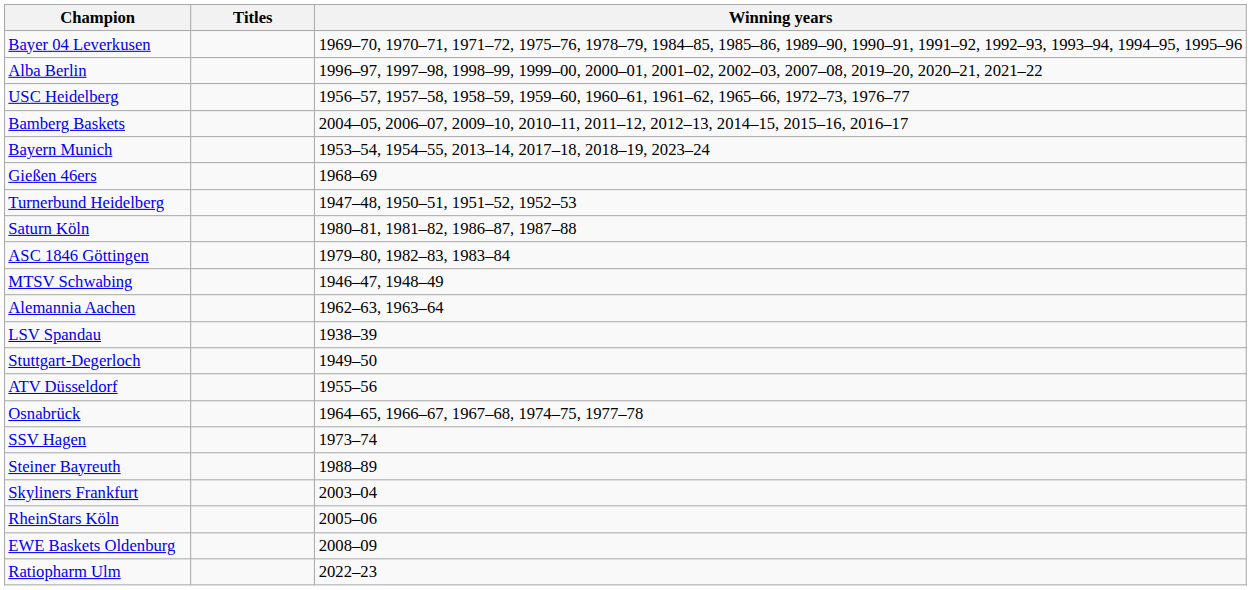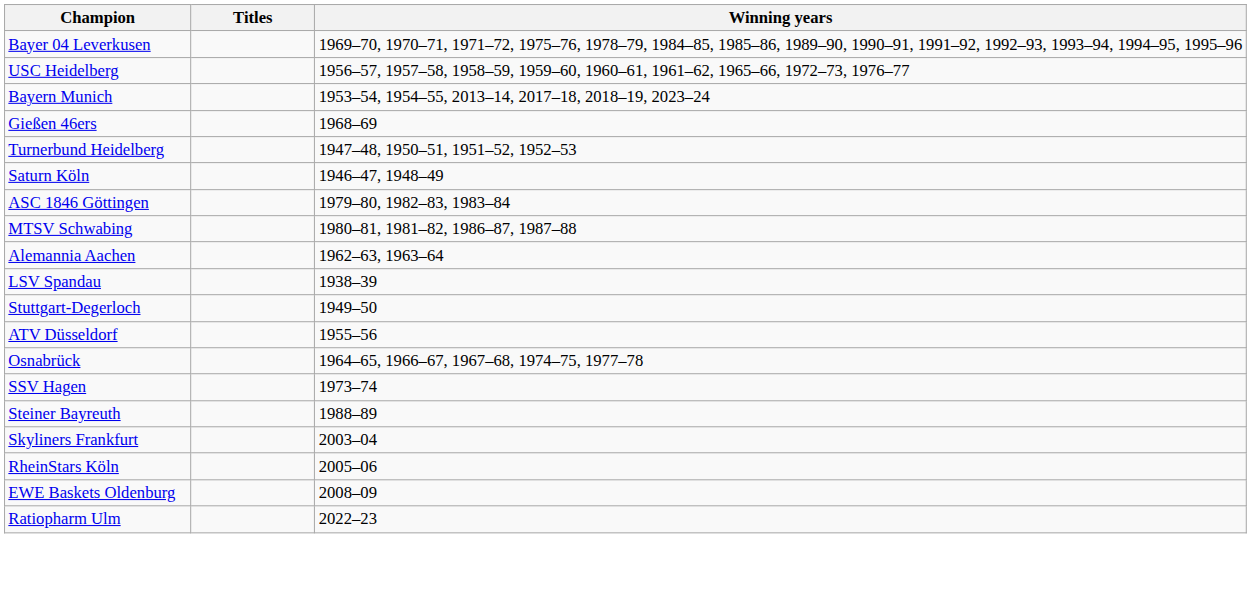- row: Alba Berlin | 1996–97, 1997–98, 1998–99, 1999–00, 2000–01, 2001–02, 2002–03, 2007–08, 2019–20, 2020–21, 2021–22
- row: Bamberg Baskets | 2004–05, 2006–07, 2009–10, 2010–11, 2011–12, 2012–13, 2014–15, 2015–16, 2016–17
Saturn Köln | Winning years: 1980–81, 1981–82, 1986–87, 1987–88 -> 1946–47, 1948–49
MTSV Schwabing | Winning years: 1946–47, 1948–49 -> 1980–81, 1981–82, 1986–87, 1987–88
